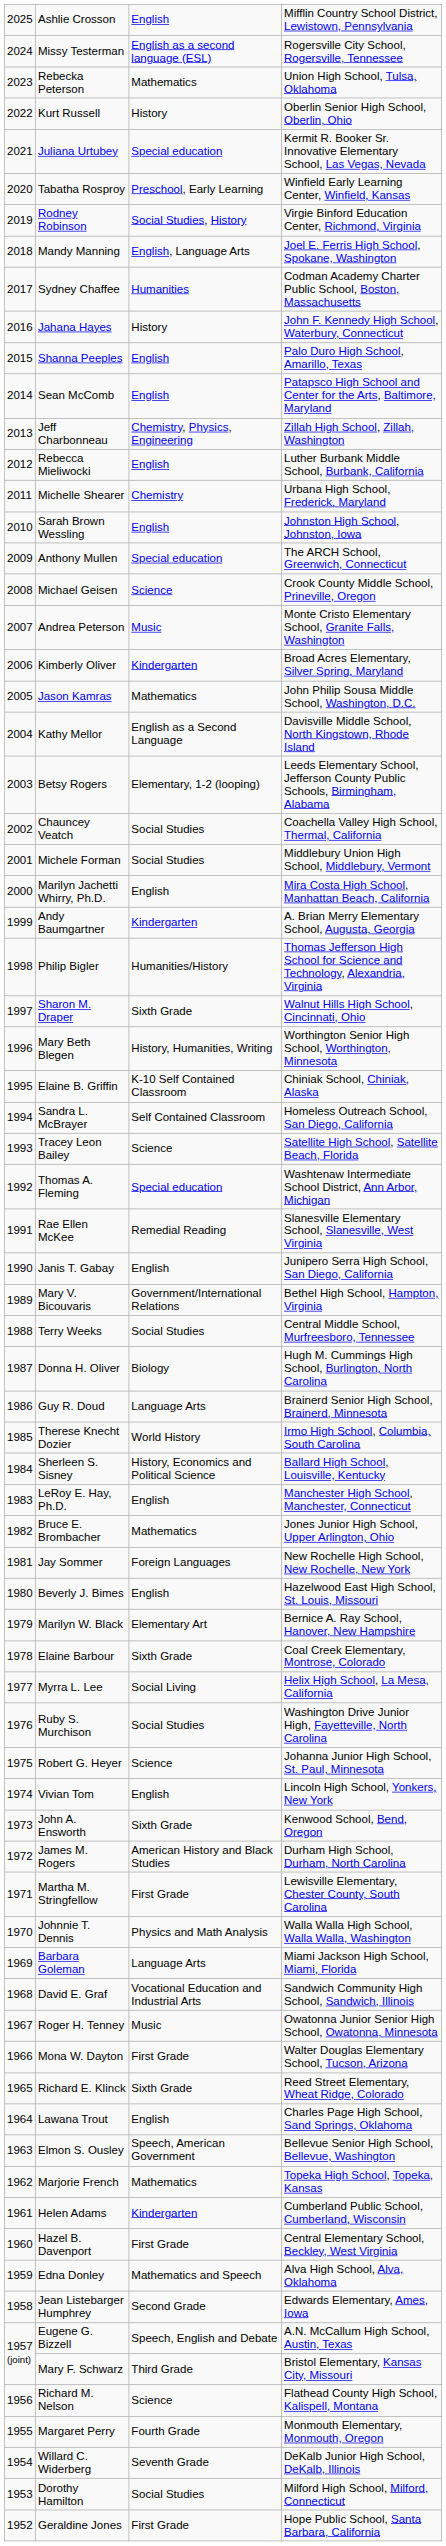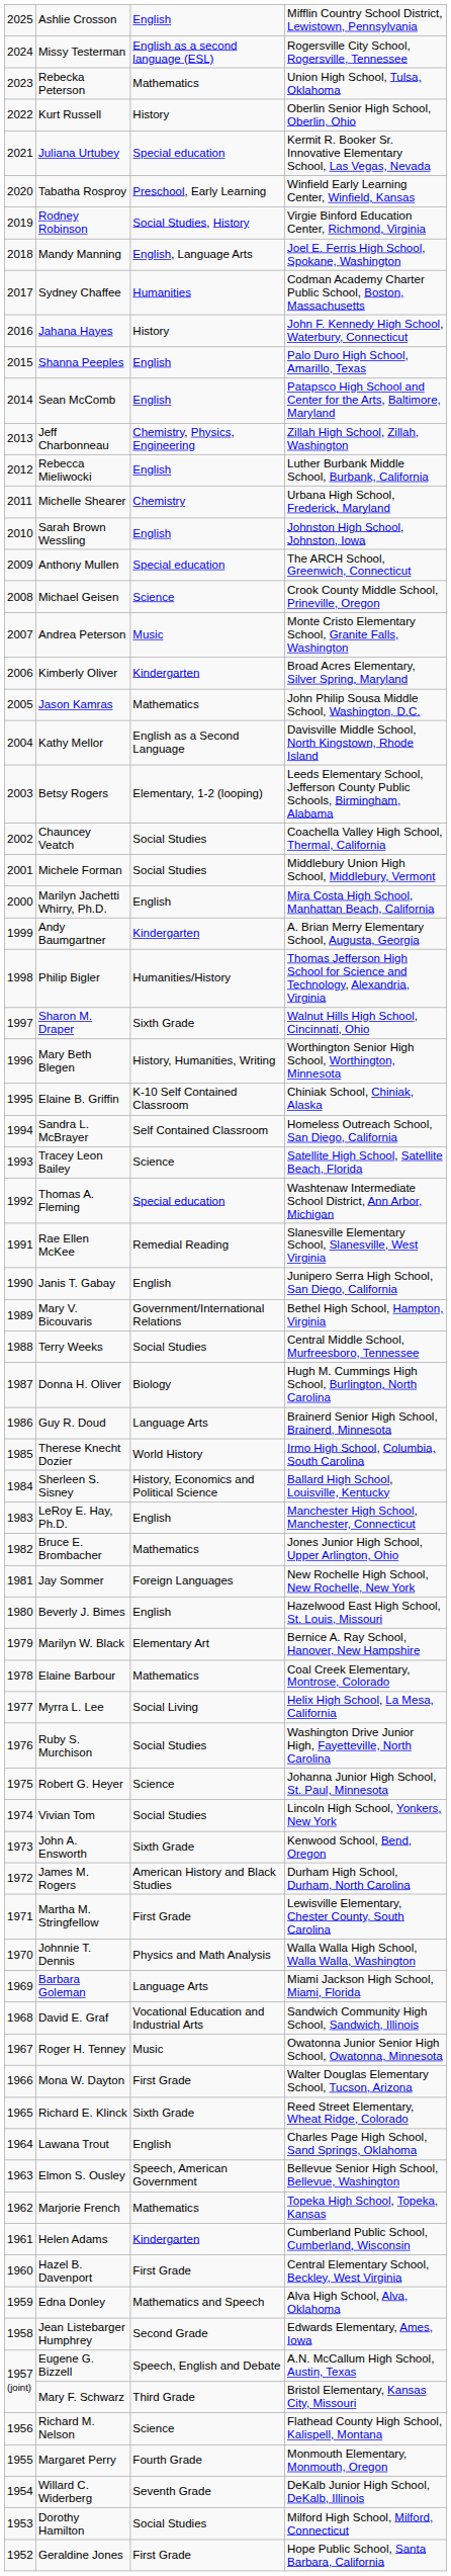Elaine Barbour | column 3: Sixth Grade -> Mathematics
Vivian Tom | column 3: English -> Social Studies
